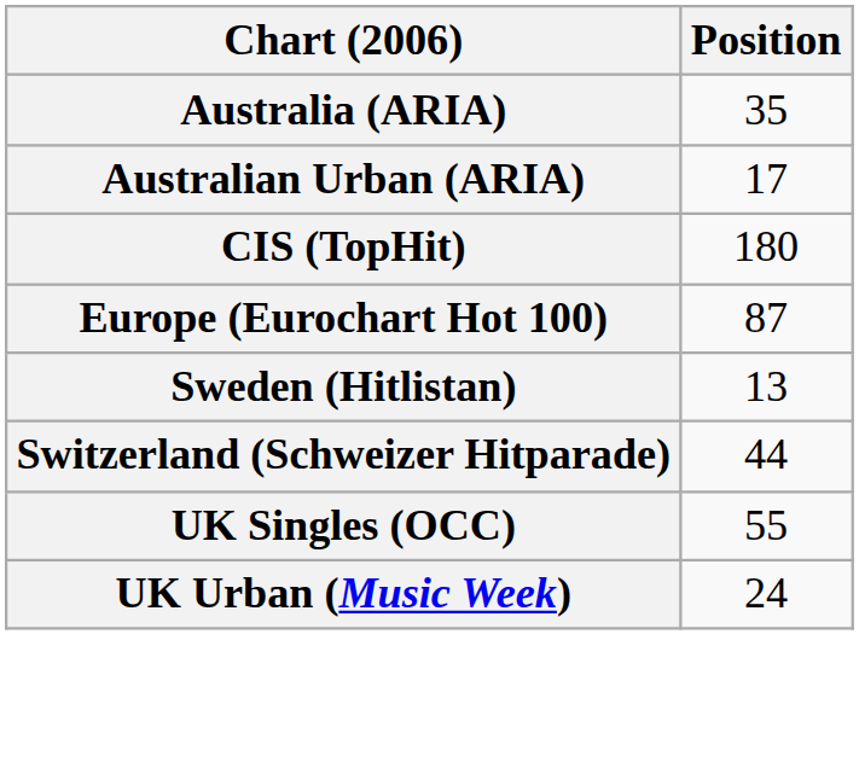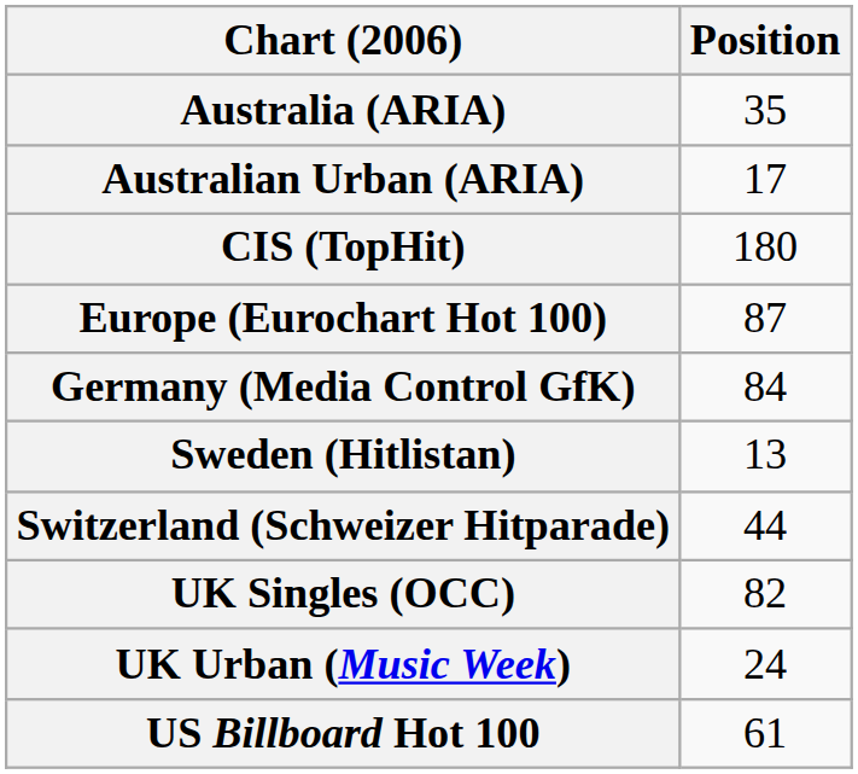+ row: Germany (Media Control GfK) | 84
UK Singles (OCC) | Position: 55 -> 82
+ row: US Billboard Hot 100 | 61
